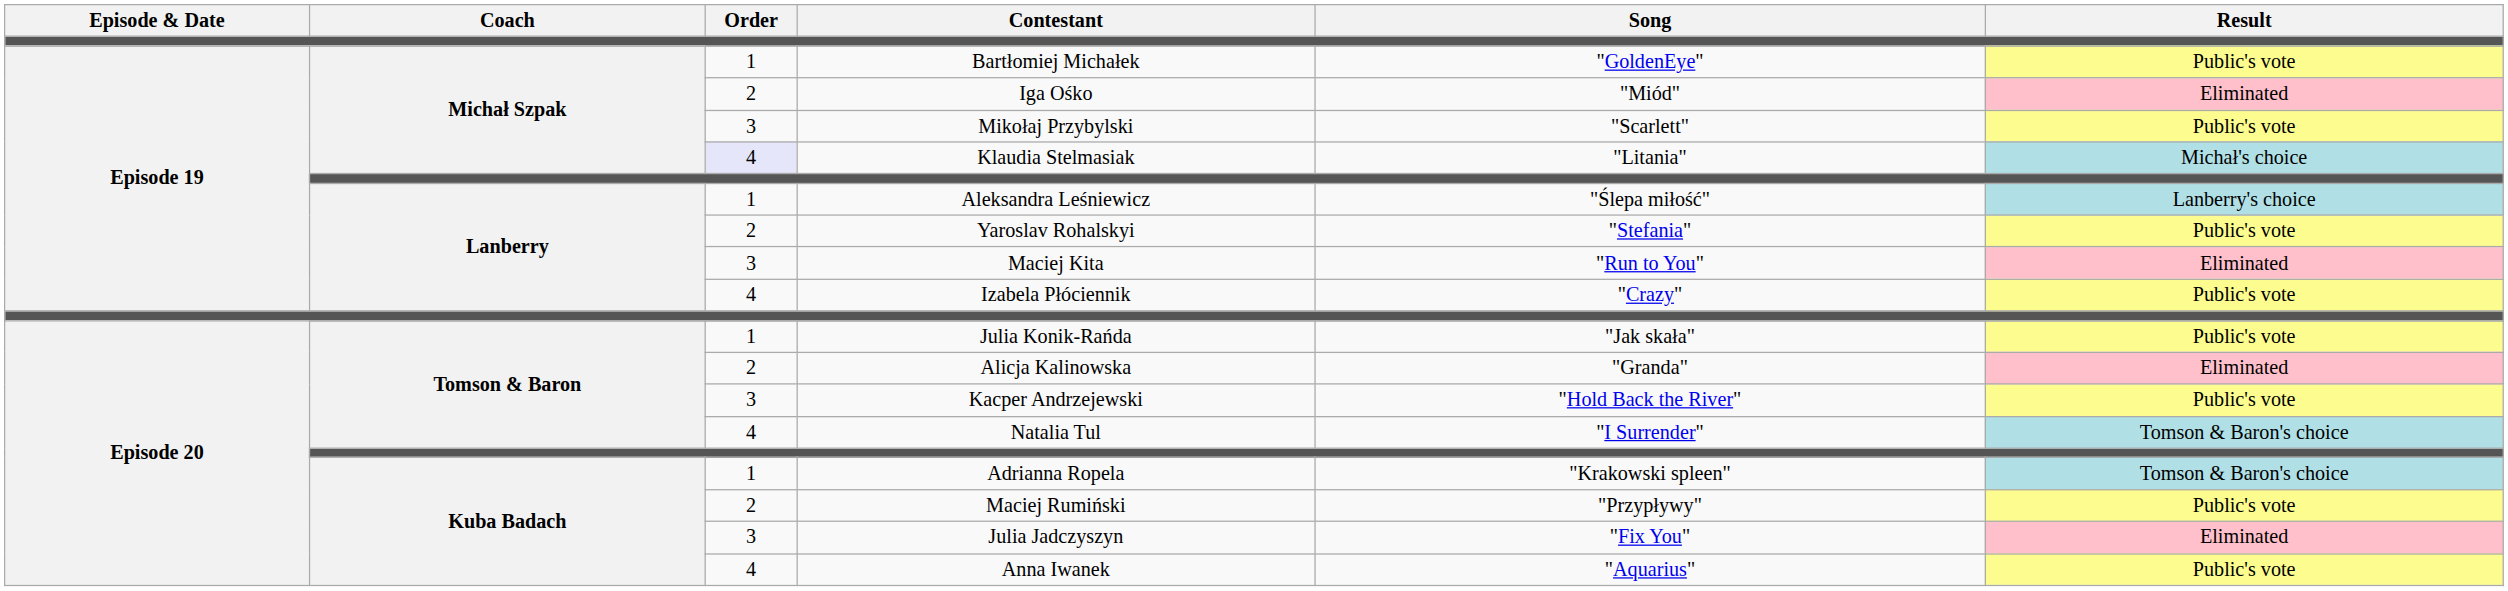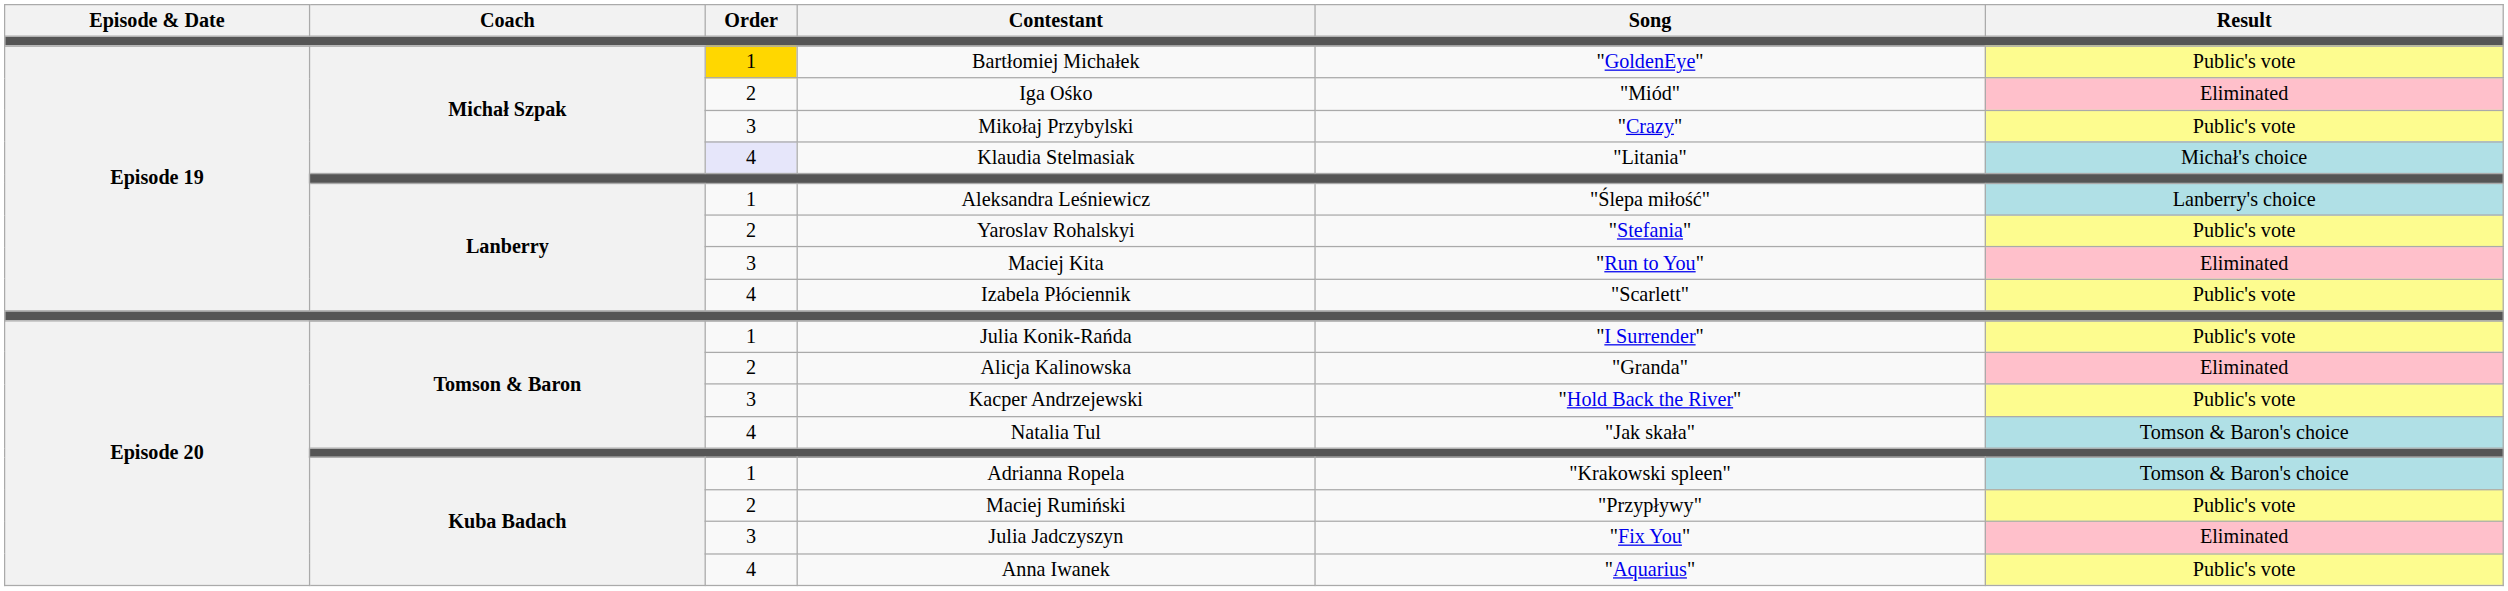Bartłomiej Michałek | Order: no background -> gold background
Mikołaj Przybylski | Song: "Scarlett" -> "Crazy"
Izabela Płóciennik | Song: "Crazy" -> "Scarlett"
Julia Konik-Rańda | Song: "Jak skała" -> "I Surrender"
Natalia Tul | Song: "I Surrender" -> "Jak skała"
